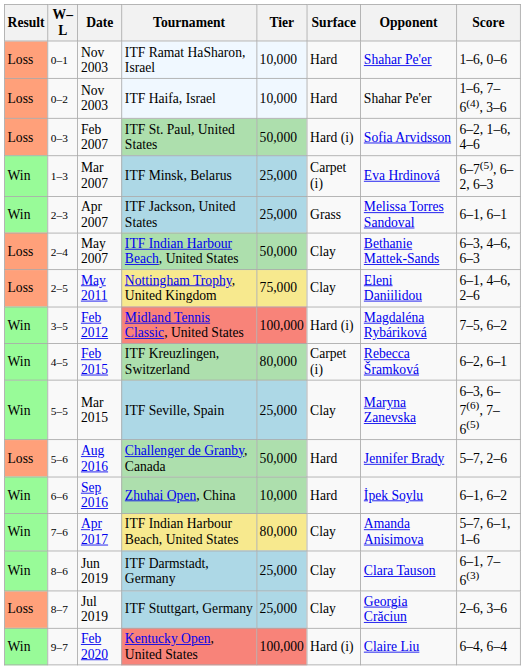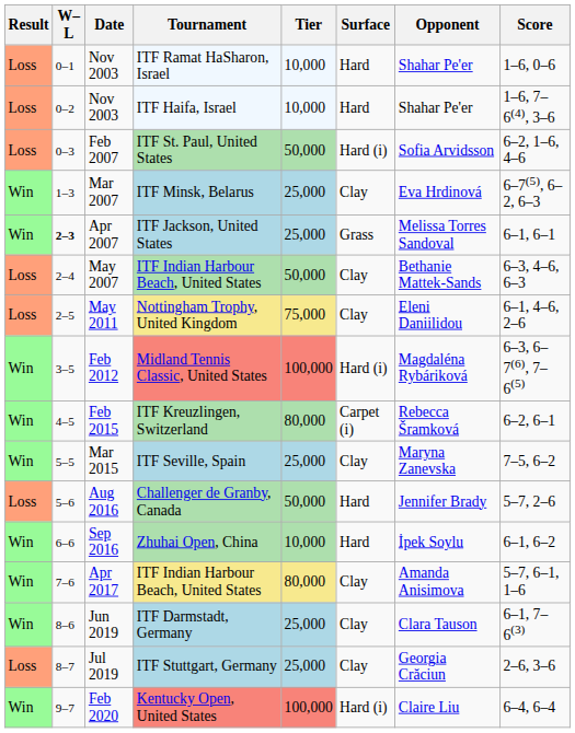Mar 2007 | Surface: Carpet (i) -> Clay
Apr 2007 | W–L: normal -> bold
Feb 2012 | Score: 7–5, 6–2 -> 6–3, 6–7(6), 7–6(5)
Mar 2015 | Score: 6–3, 6–7(6), 7–6(5) -> 7–5, 6–2
